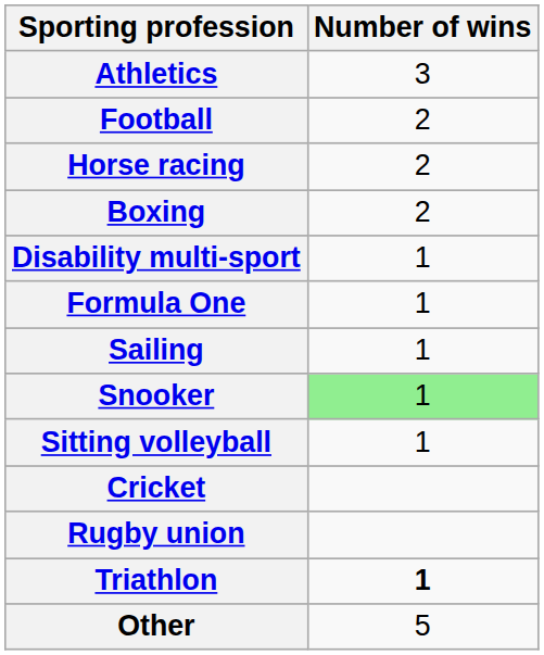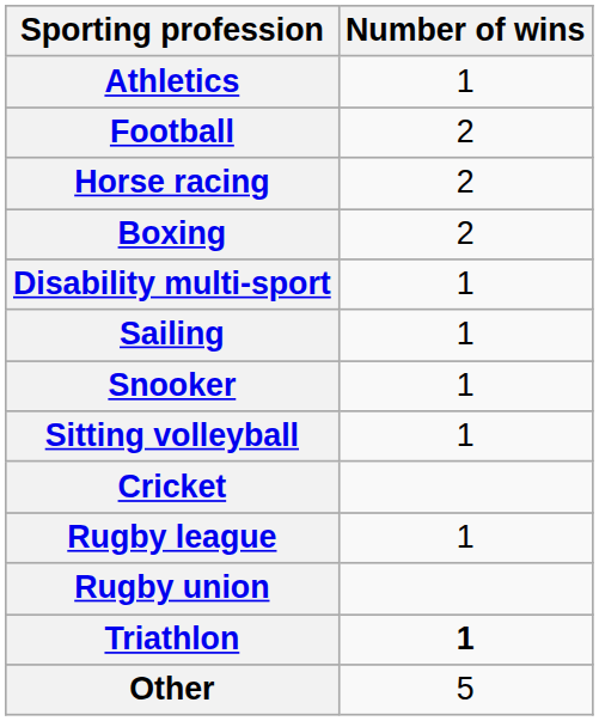Athletics | Number of wins: 3 -> 1
- row: Formula One | 1
Snooker | Number of wins: lightgreen background -> no background
+ row: Rugby league | 1
